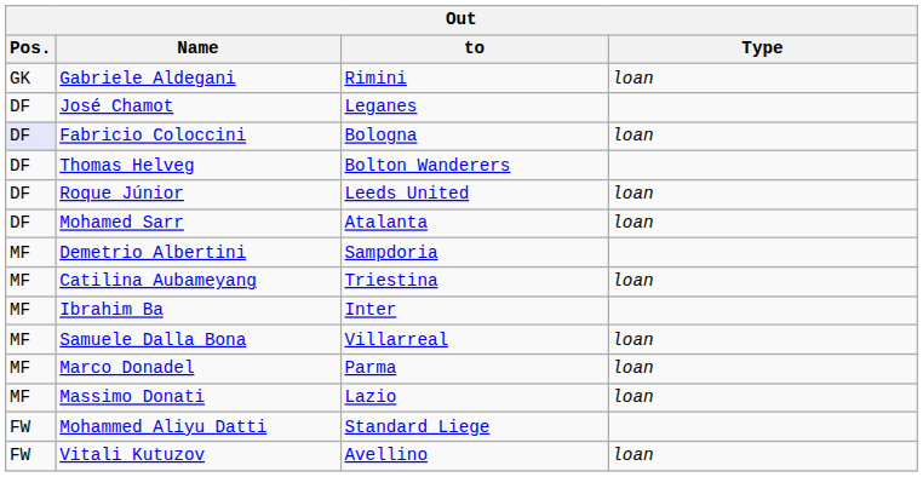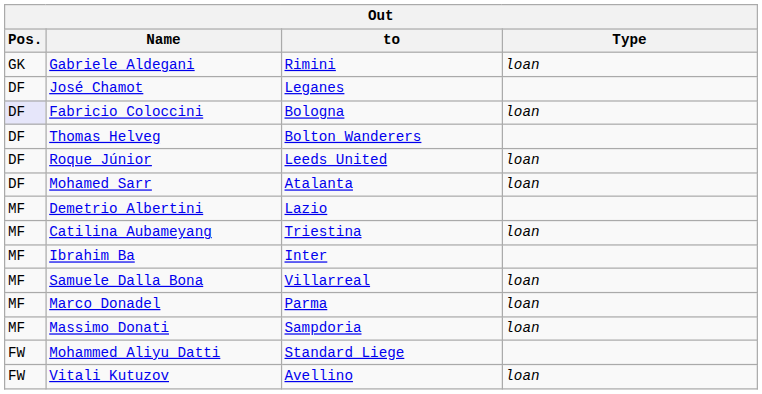Demetrio Albertini | to: Sampdoria -> Lazio
Massimo Donati | to: Lazio -> Sampdoria
